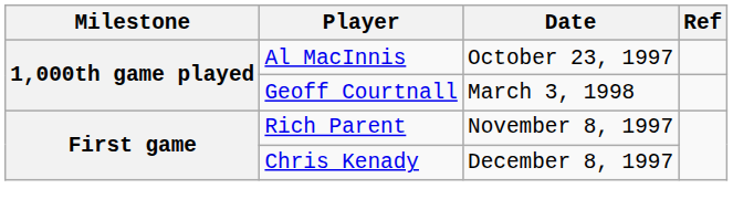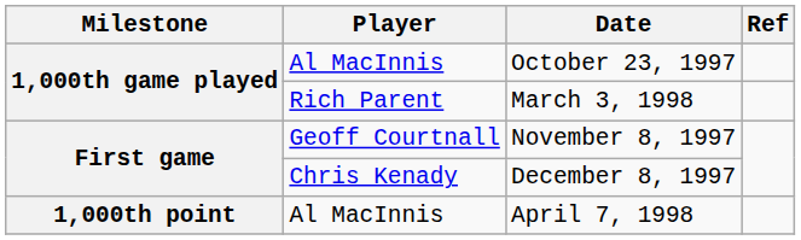March 3, 1998 | Player: Geoff Courtnall -> Rich Parent
November 8, 1997 | Player: Rich Parent -> Geoff Courtnall
+ row: 1,000th point | Al MacInnis | April 7, 1998
